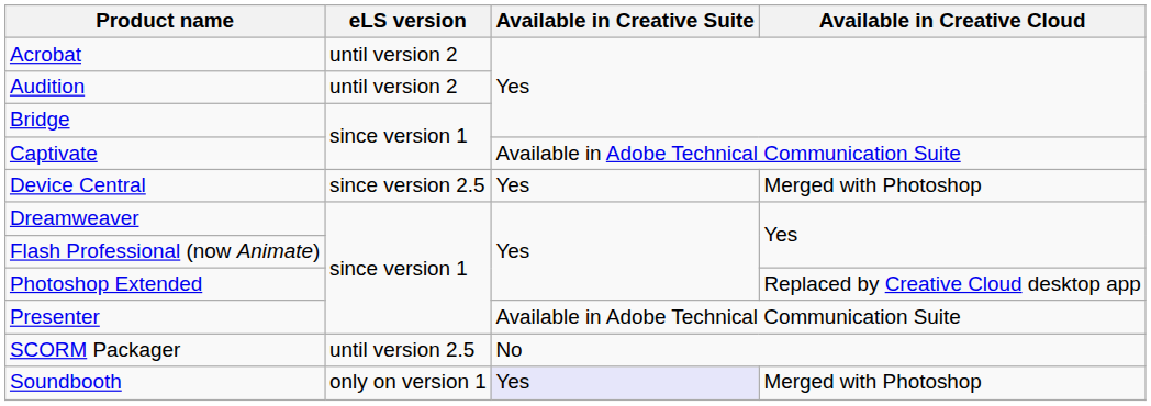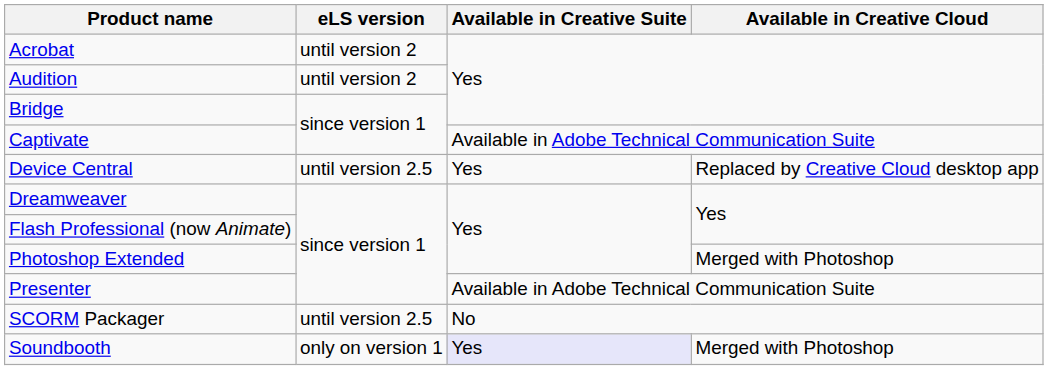Device Central | eLS version: since version 2.5 -> until version 2.5
Device Central | Available in Creative Cloud: Merged with Photoshop -> Replaced by Creative Cloud desktop app
Photoshop Extended | Available in Creative Cloud: Replaced by Creative Cloud desktop app -> Merged with Photoshop
